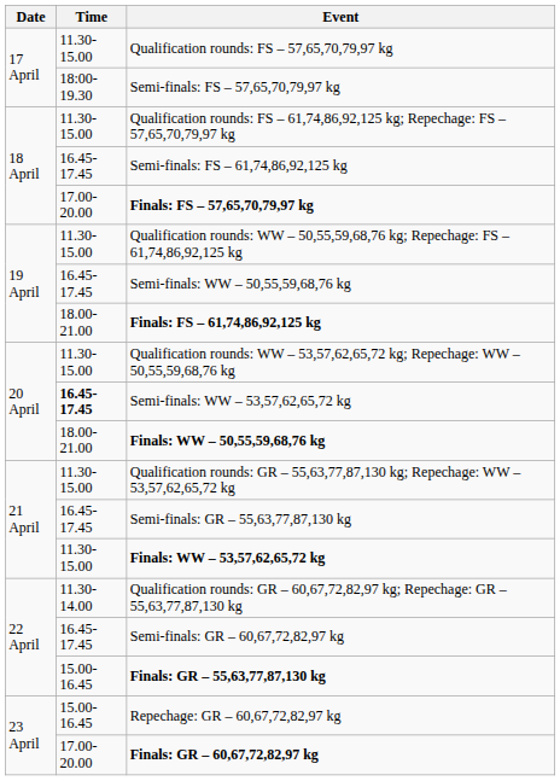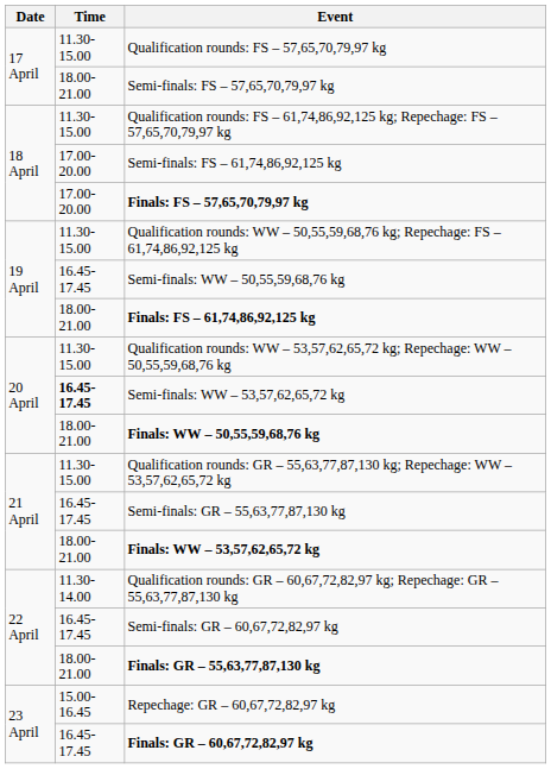Semi-finals: FS – 57,65,70,79,97 kg | Time: 18:00-19.30 -> 18.00-21.00
Semi-finals: FS – 61,74,86,92,125 kg | Time: 16.45-17.45 -> 17.00-20.00
Finals: WW – 53,57,62,65,72 kg | Time: 11.30-15.00 -> 18.00-21.00
Finals: GR – 55,63,77,87,130 kg | Time: 15.00-16.45 -> 18.00-21.00
Finals: GR – 60,67,72,82,97 kg | Time: 17.00-20.00 -> 16.45-17.45
